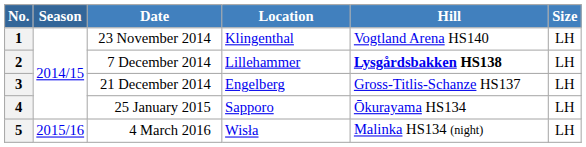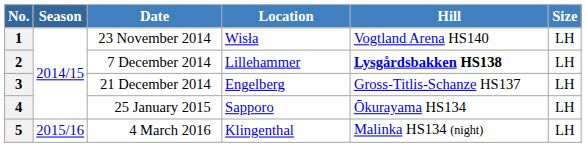1 | Location: Klingenthal -> Wisła
5 | Location: Wisła -> Klingenthal
